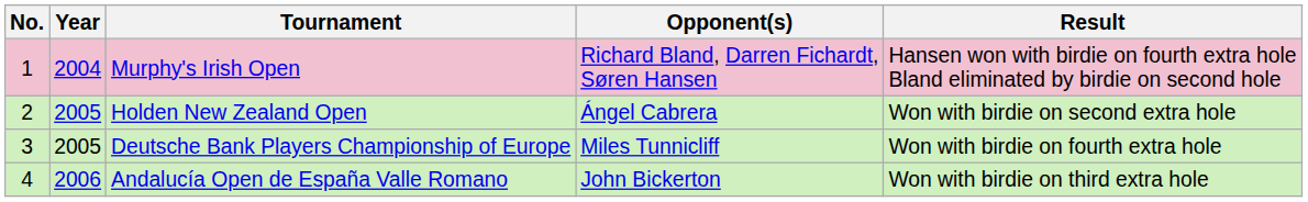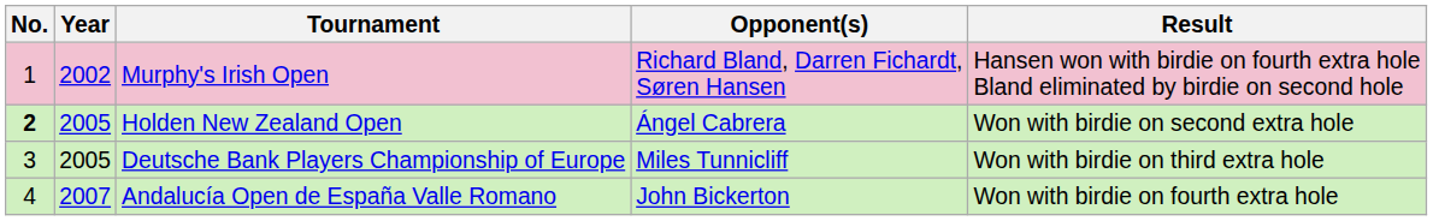Murphy's Irish Open | Year: 2004 -> 2002
Holden New Zealand Open | No.: normal -> bold
Deutsche Bank Players Championship of Europe | Result: Won with birdie on fourth extra hole -> Won with birdie on third extra hole
Andalucía Open de España Valle Romano | Year: 2006 -> 2007
Andalucía Open de España Valle Romano | Result: Won with birdie on third extra hole -> Won with birdie on fourth extra hole
